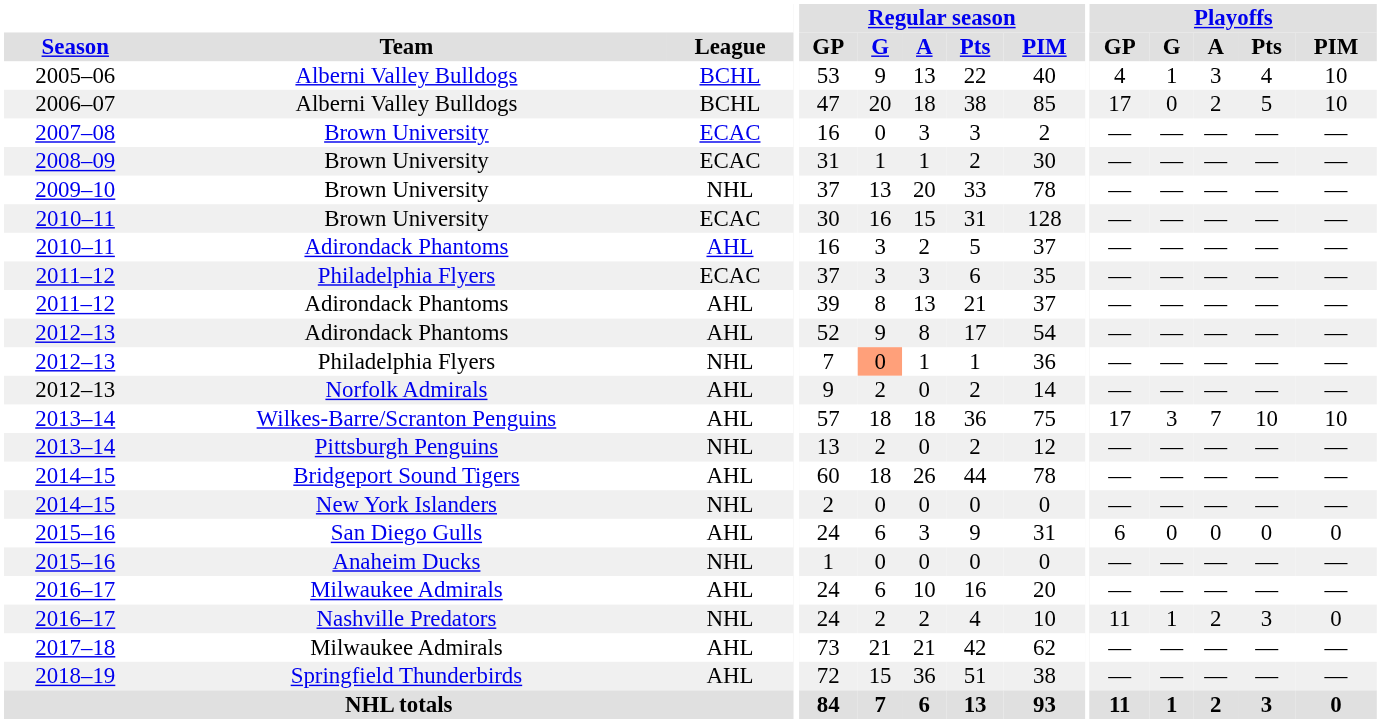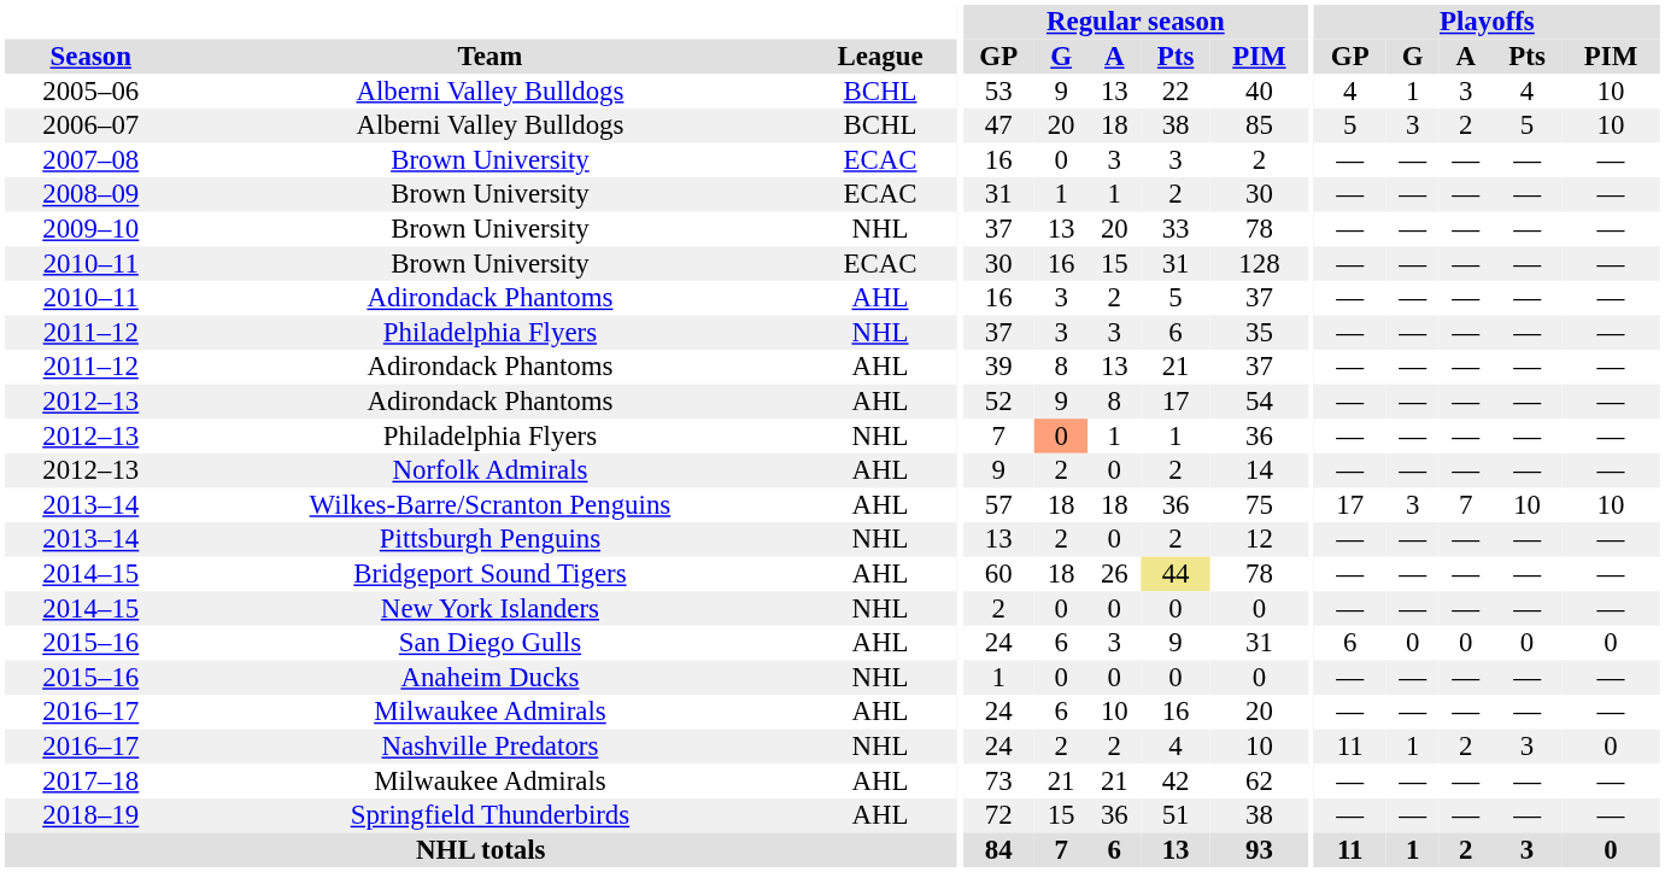2006–07 | Playoffs / GP: 17 -> 5
2006–07 | Playoffs / G: 0 -> 3
2011–12 / Philadelphia Flyers | League: ECAC -> NHL
2014–15 / Bridgeport Sound Tigers | Regular season / Pts: no background -> khaki background
